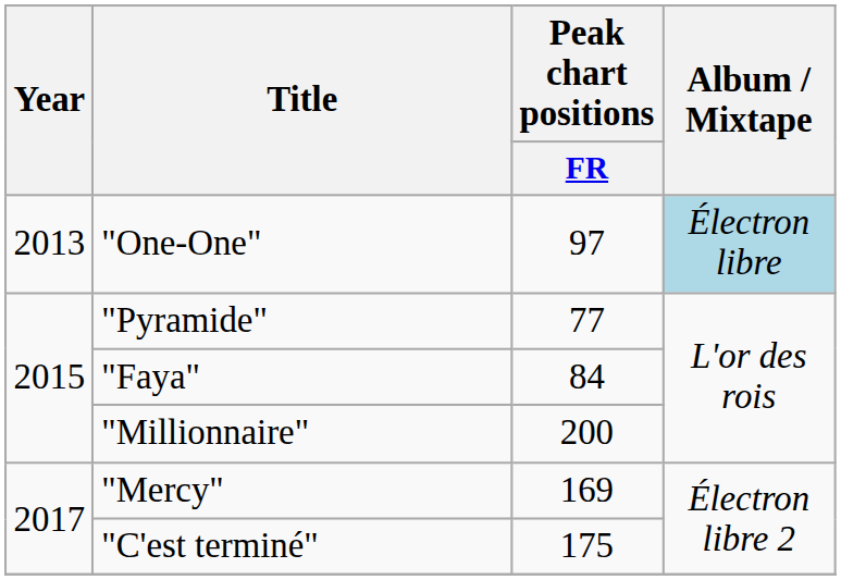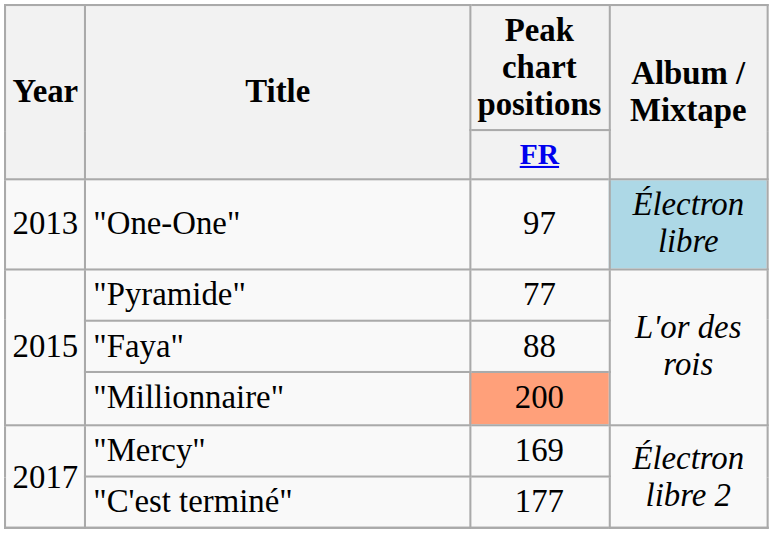"Faya" | Peak chart positions / FR: 84 -> 88
"Millionnaire" | Peak chart positions / FR: no background -> lightsalmon background
"C'est terminé" | Peak chart positions / FR: 175 -> 177
